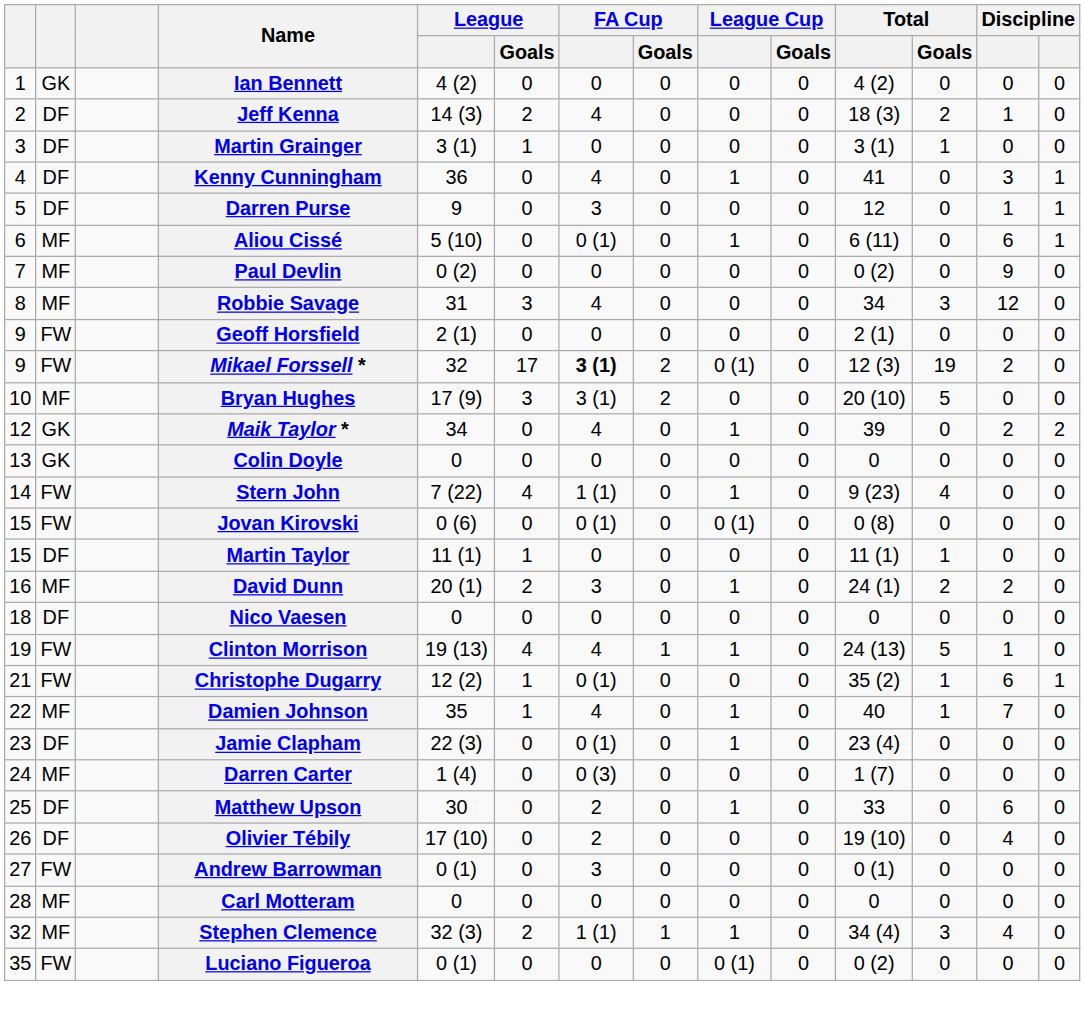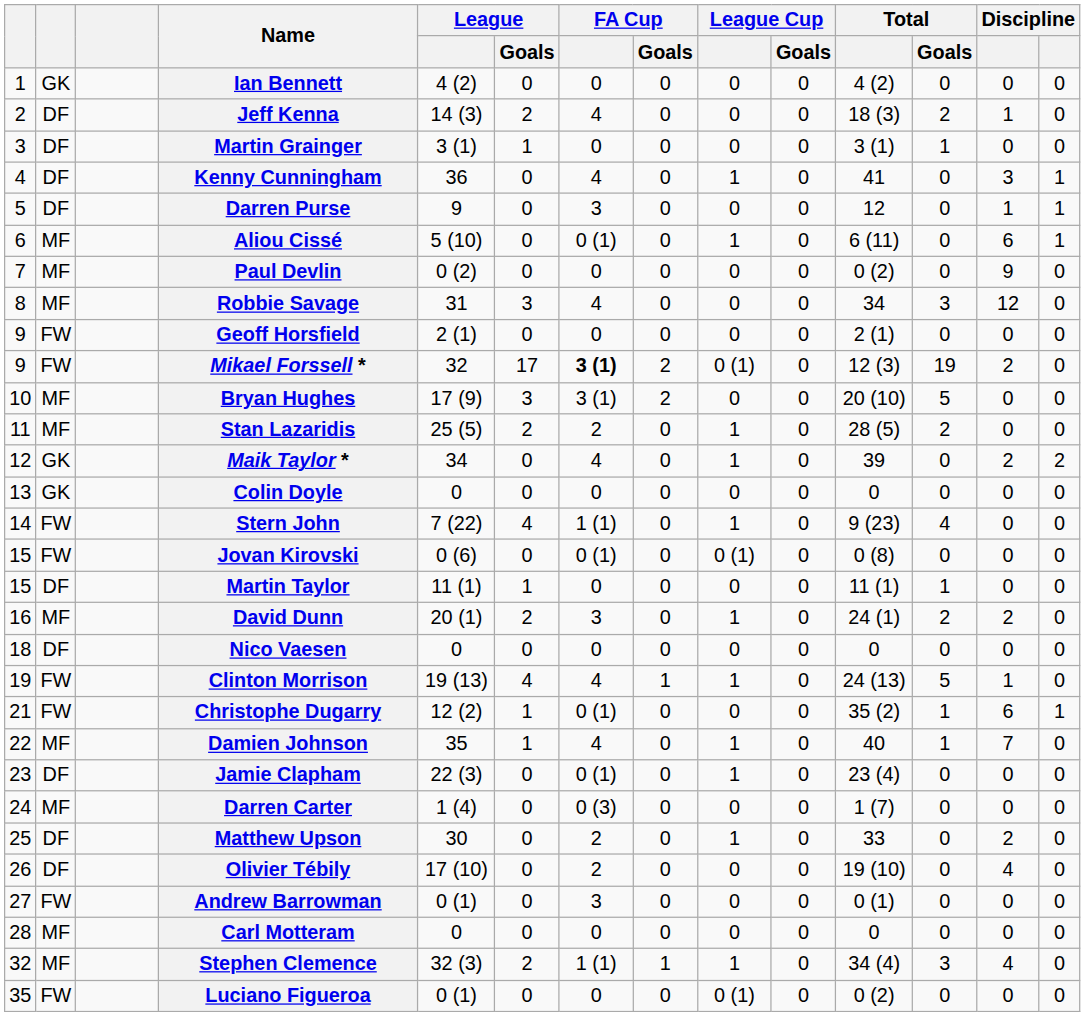+ row: 11 | MF | Stan Lazaridis | 25 (5) | 2 | 2 | 0 | 1 | 0 | 28 (5) | 2 | 0 | 0
Matthew Upson | column 13: 6 -> 2
